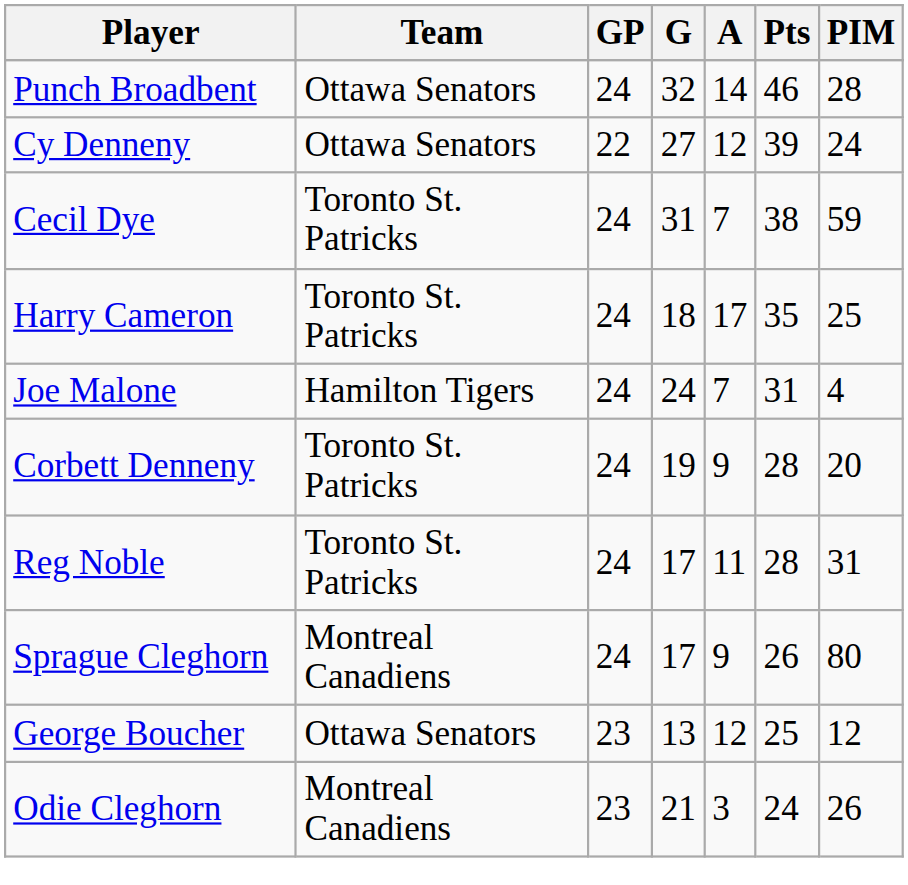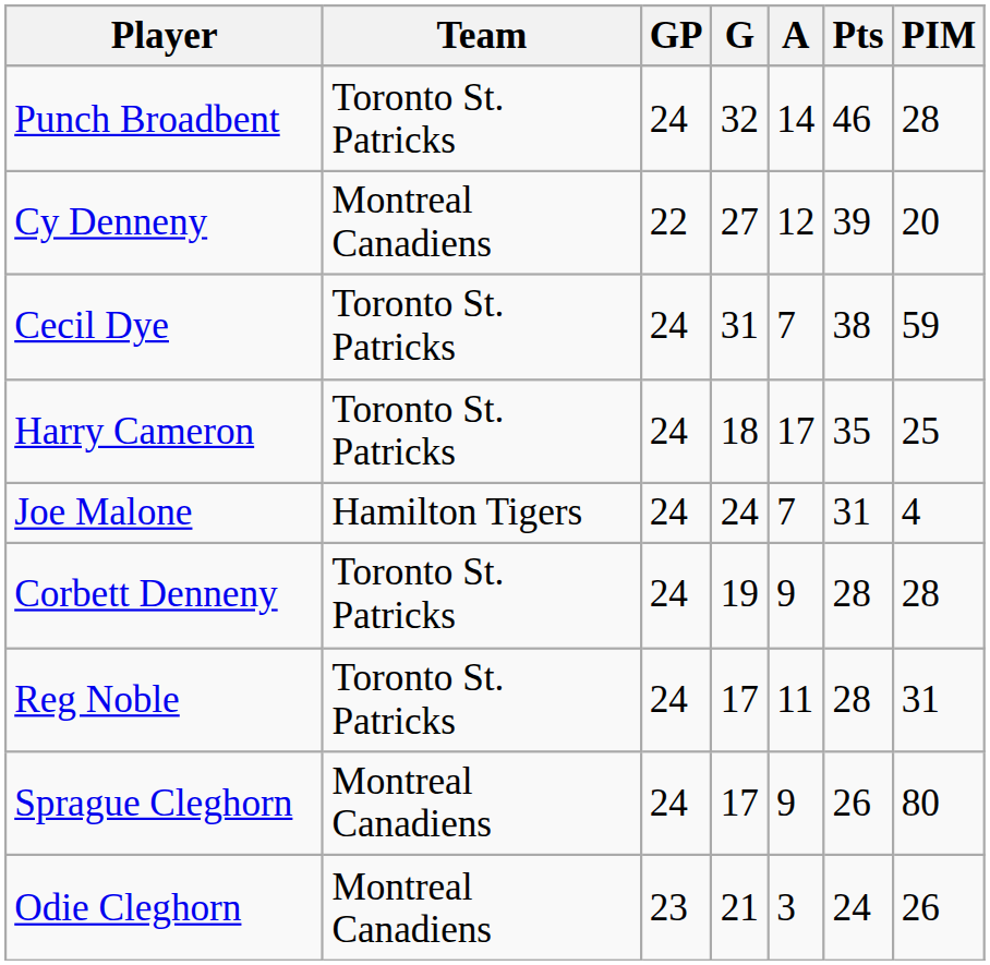Punch Broadbent | Team: Ottawa Senators -> Toronto St. Patricks
Cy Denneny | Team: Ottawa Senators -> Montreal Canadiens
Cy Denneny | PIM: 24 -> 20
Corbett Denneny | PIM: 20 -> 28
- row: George Boucher | Ottawa Senators | 23 | 13 | 12 | 25 | 12
